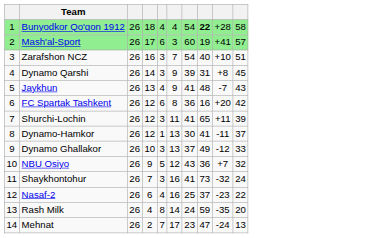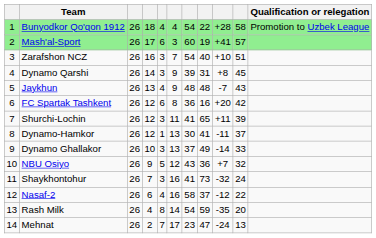+ column: Qualification or relegation | Promotion to Uzbek League
Bunyodkor Qo'qon 1912 | column 8: bold -> normal
Jaykhun | column 7: 41 -> 48
Dynamo Ghallakor | column 9: -12 -> -14
Nasaf-2 | column 7: 25 -> 58
Nasaf-2 | column 9: -23 -> -12
Rash Milk | column 7: 24 -> 54
